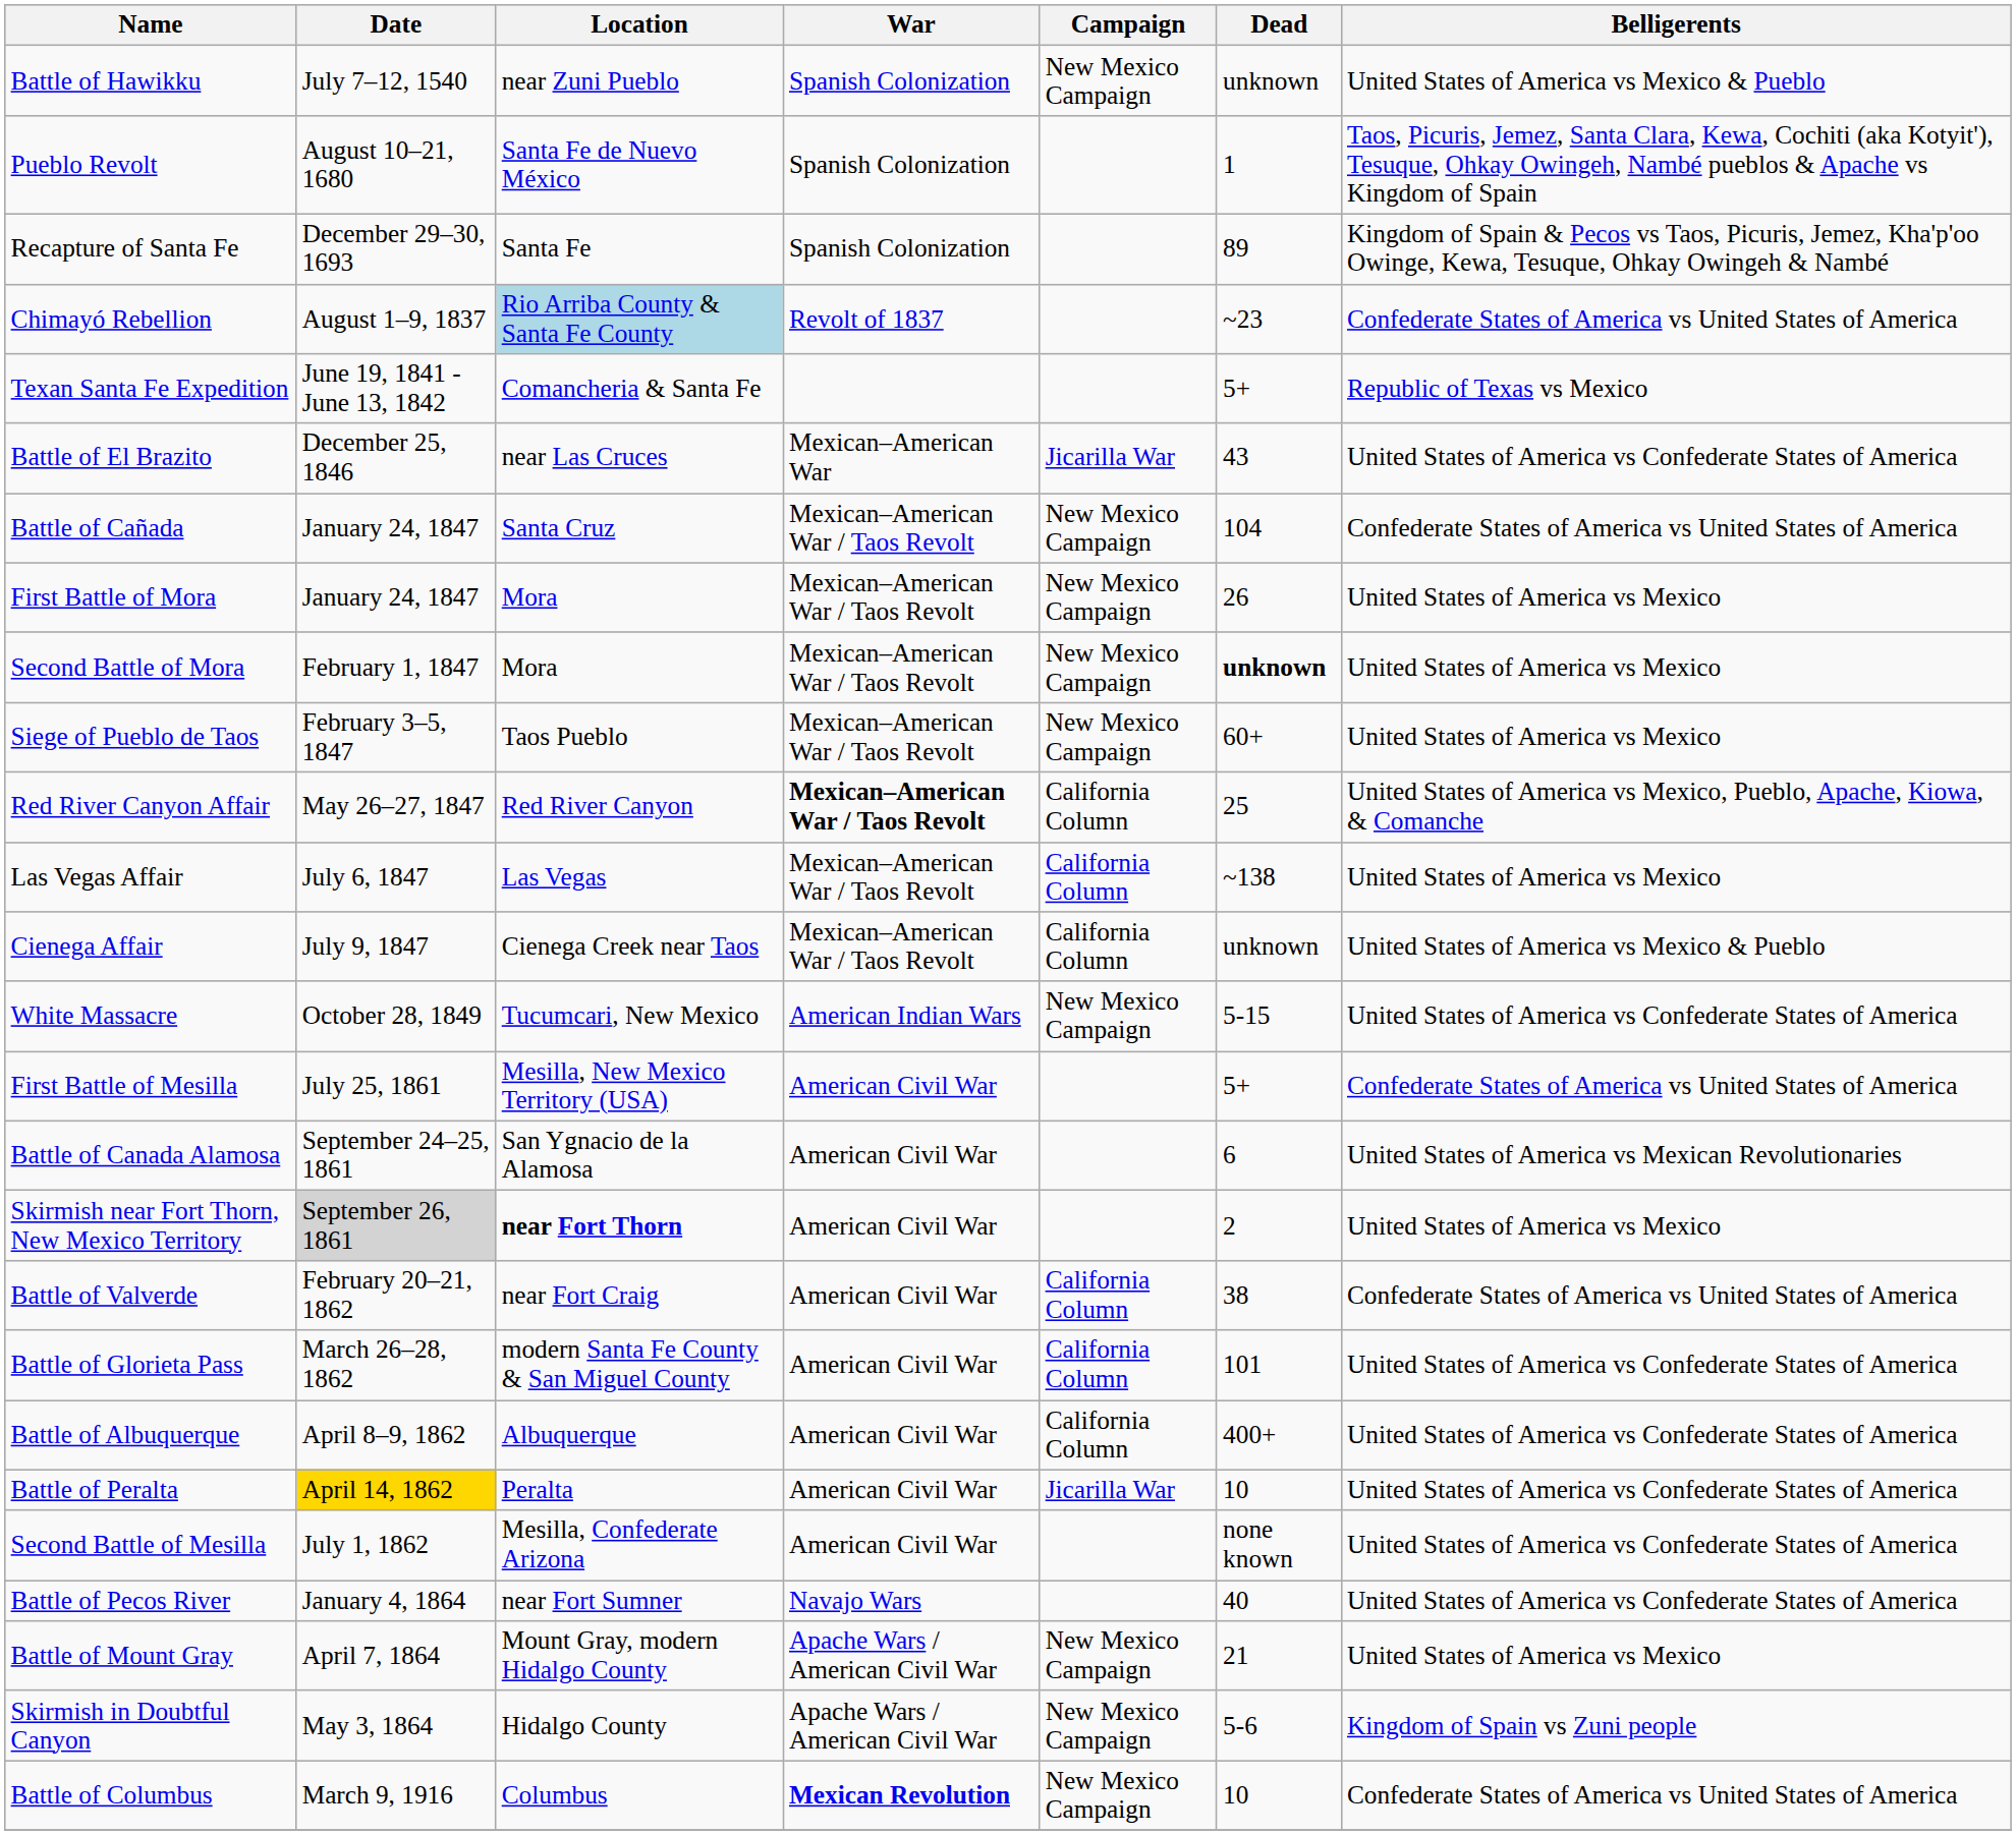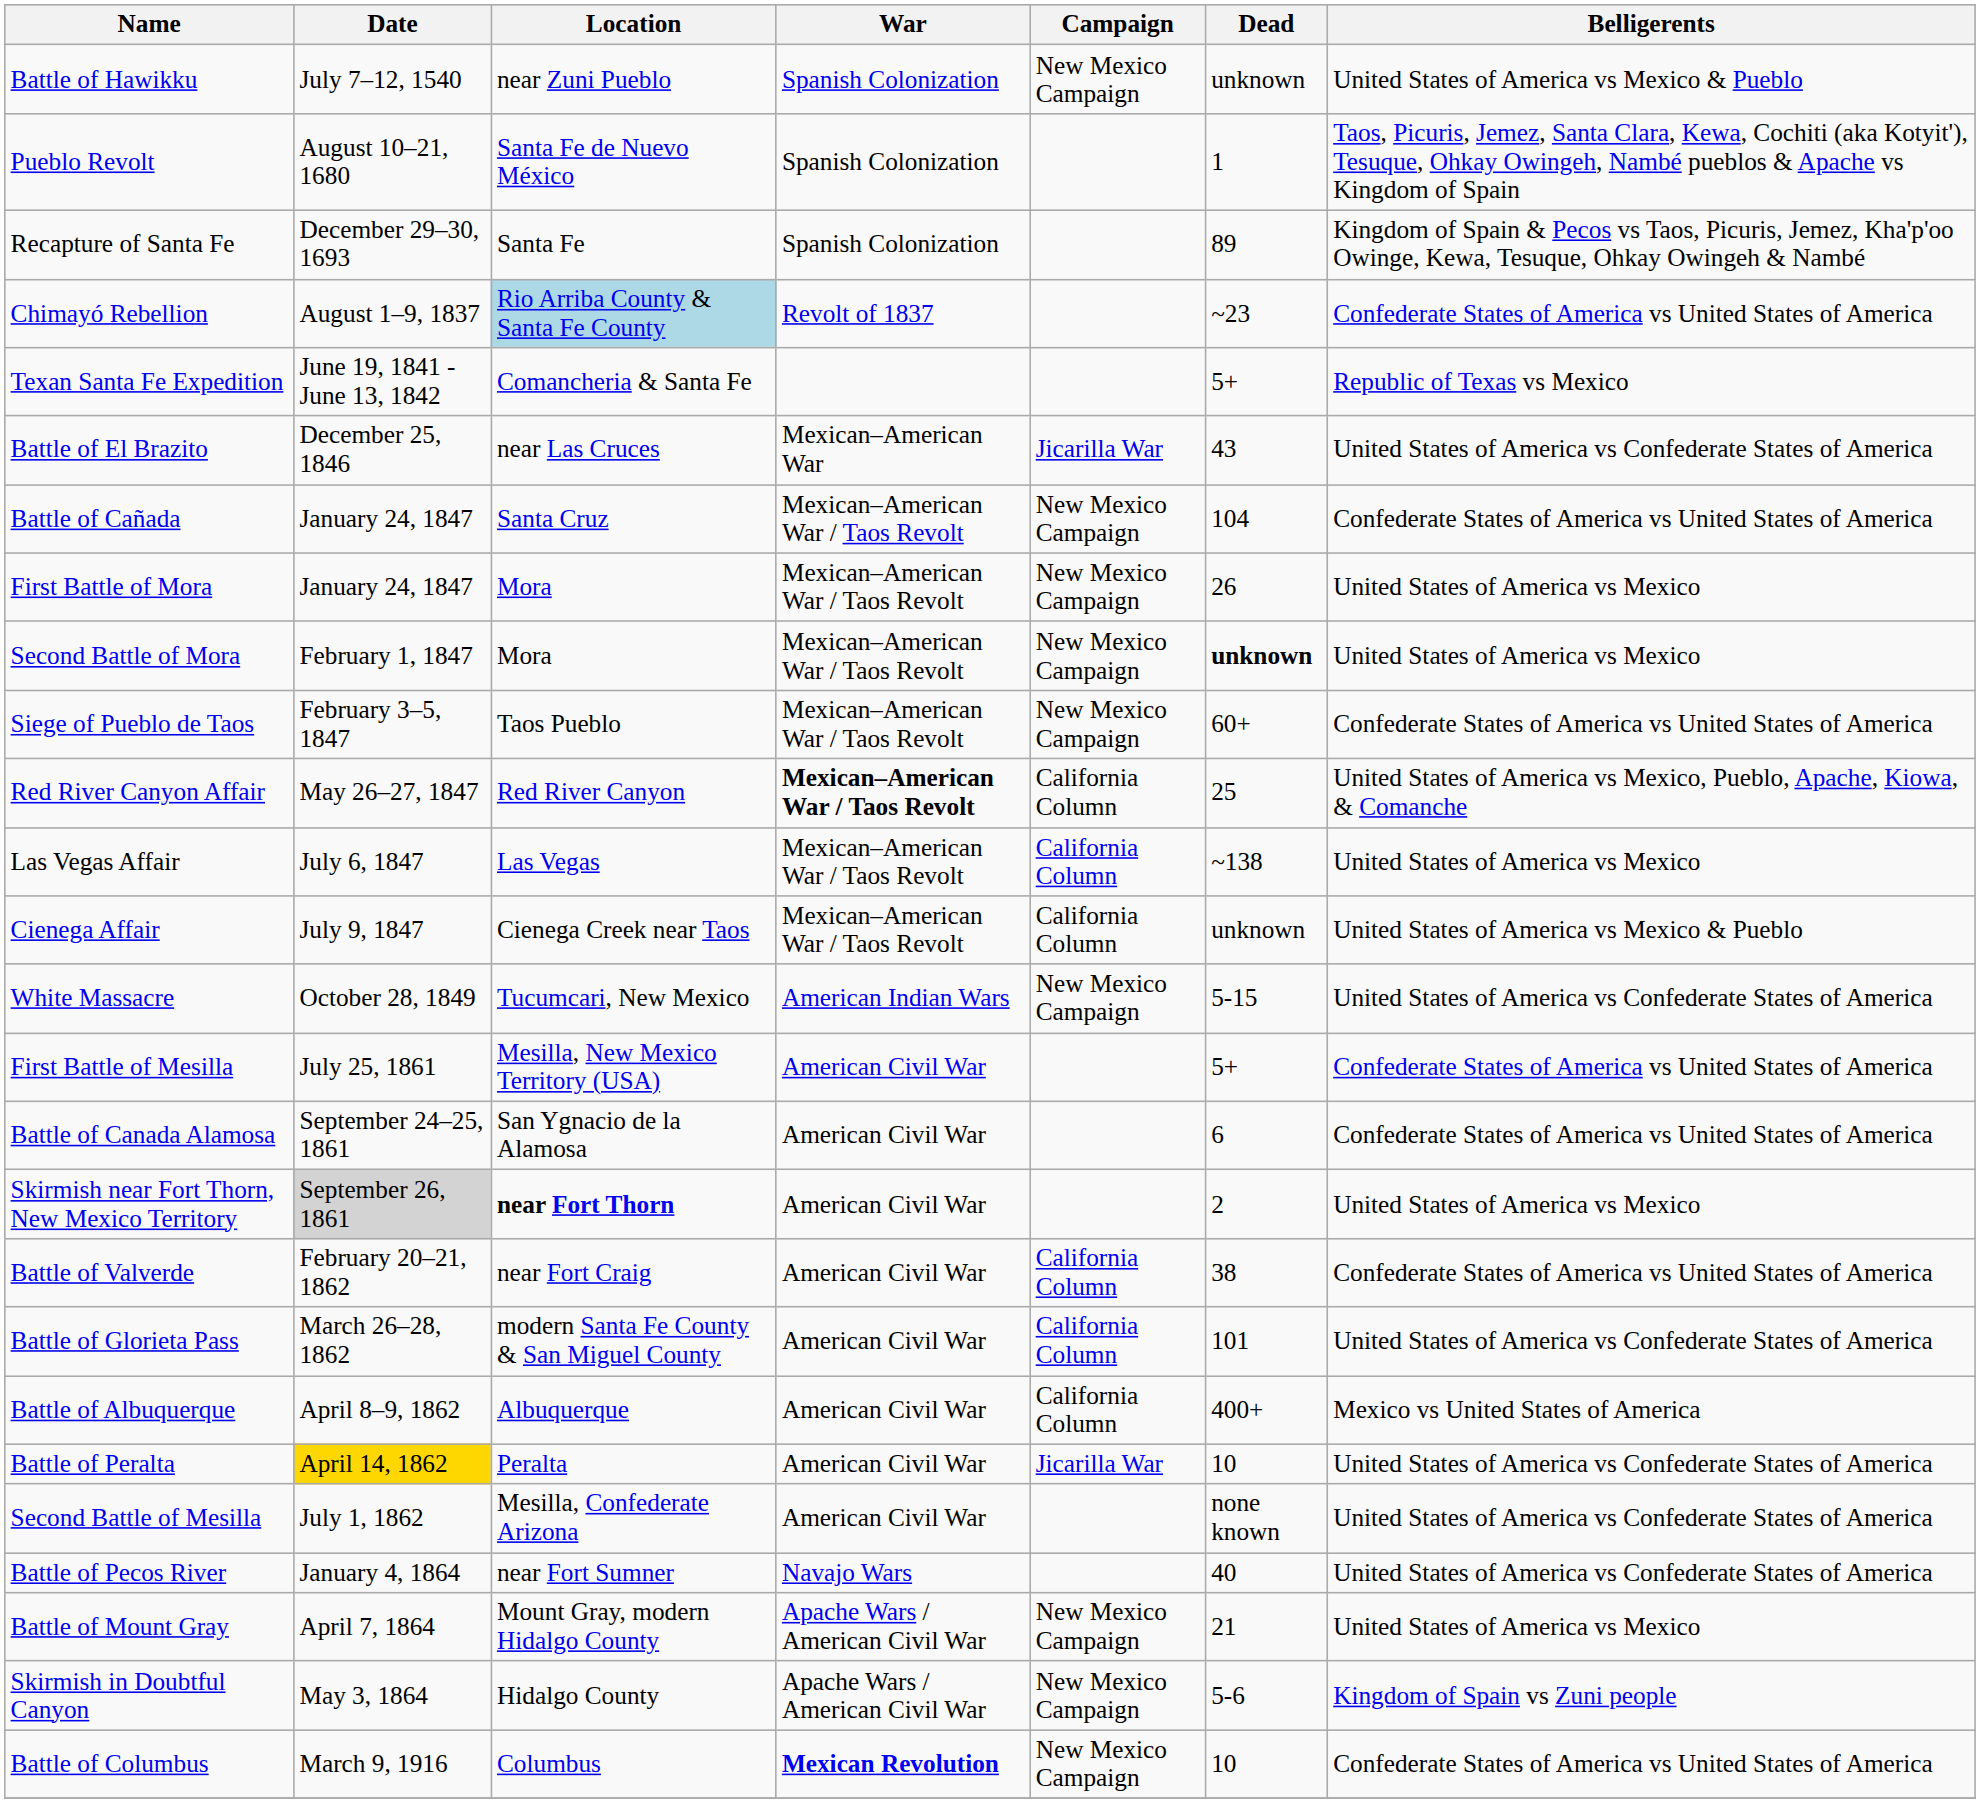Siege of Pueblo de Taos | Belligerents: United States of America vs Mexico -> Confederate States of America vs United States of America
Battle of Canada Alamosa | Belligerents: United States of America vs Mexican Revolutionaries -> Confederate States of America vs United States of America
Battle of Albuquerque | Belligerents: United States of America vs Confederate States of America -> Mexico vs United States of America
